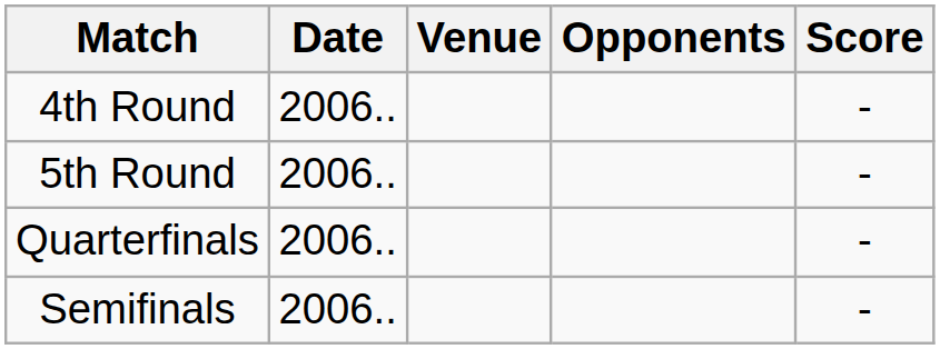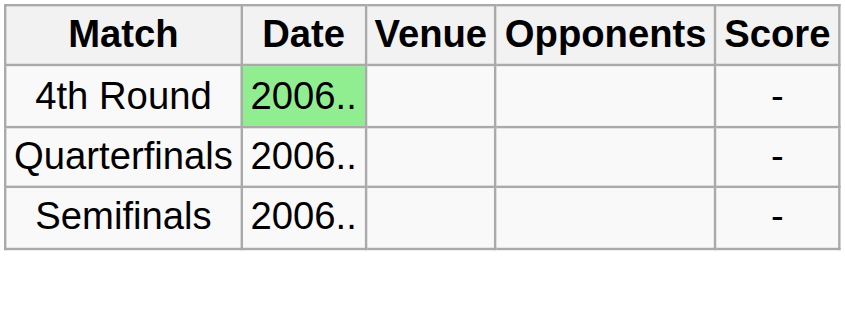4th Round | Date: no background -> lightgreen background
- row: 5th Round | 2006.. | -
